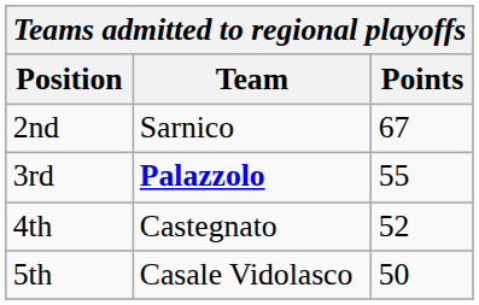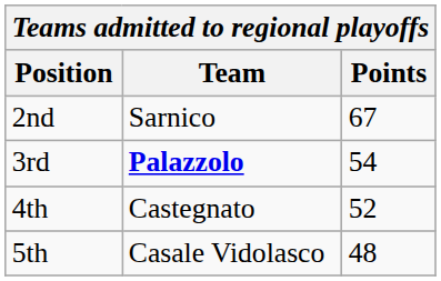3rd | Points: 55 -> 54
5th | Points: 50 -> 48
